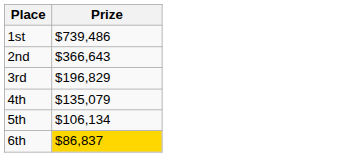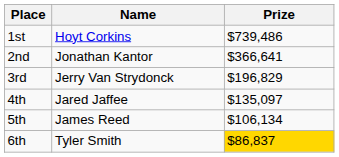+ column: Name | Hoyt Corkins | Jonathan Kantor | Jerry Van Strydonck | Jared Jaffee | James Reed | Tyler Smith
2nd | Prize: $366,643 -> $366,641
4th | Prize: $135,079 -> $135,097
